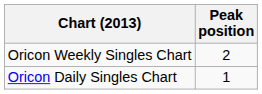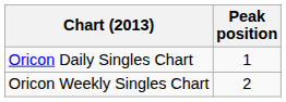rows swapped: Oricon Daily Singles Chart <-> Oricon Weekly Singles Chart
